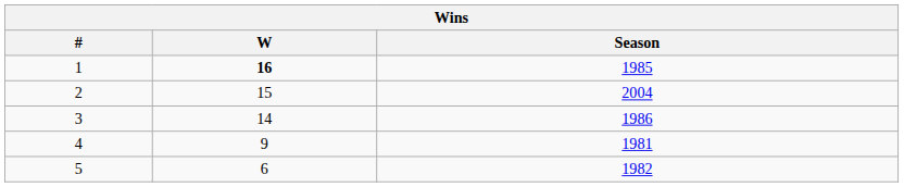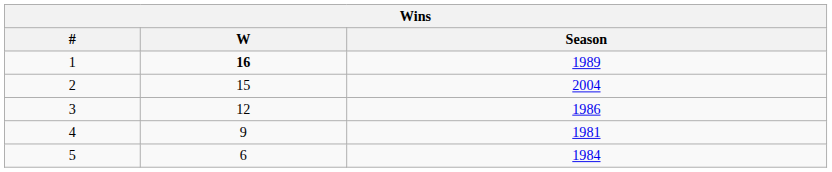1 | Season: 1985 -> 1989
3 | W: 14 -> 12
5 | Season: 1982 -> 1984
